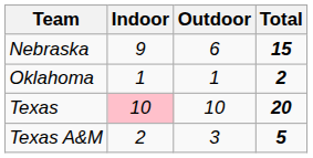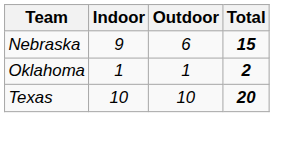Texas | Indoor: pink background -> no background
- row: Texas A&M | 2 | 3 | 5
